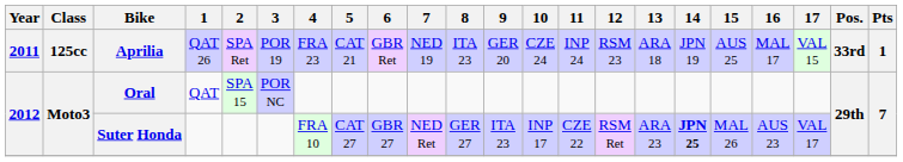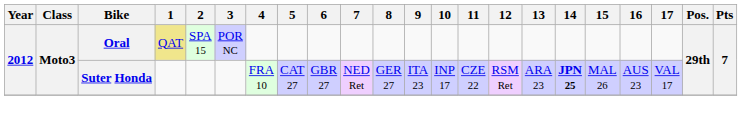- row: 2011 | 125cc | Aprilia | QAT 26 | SPA Ret | POR 19 | FRA 23 | CAT 21 | GBR Ret | NED 19 | ITA 23 | GER 20 | CZE 24 | INP 24 | RSM 23 | ARA 18 | JPN 19 | AUS 25 | MAL 17 | VAL 15 | 33rd | 1
Oral | 1: no background -> khaki background
